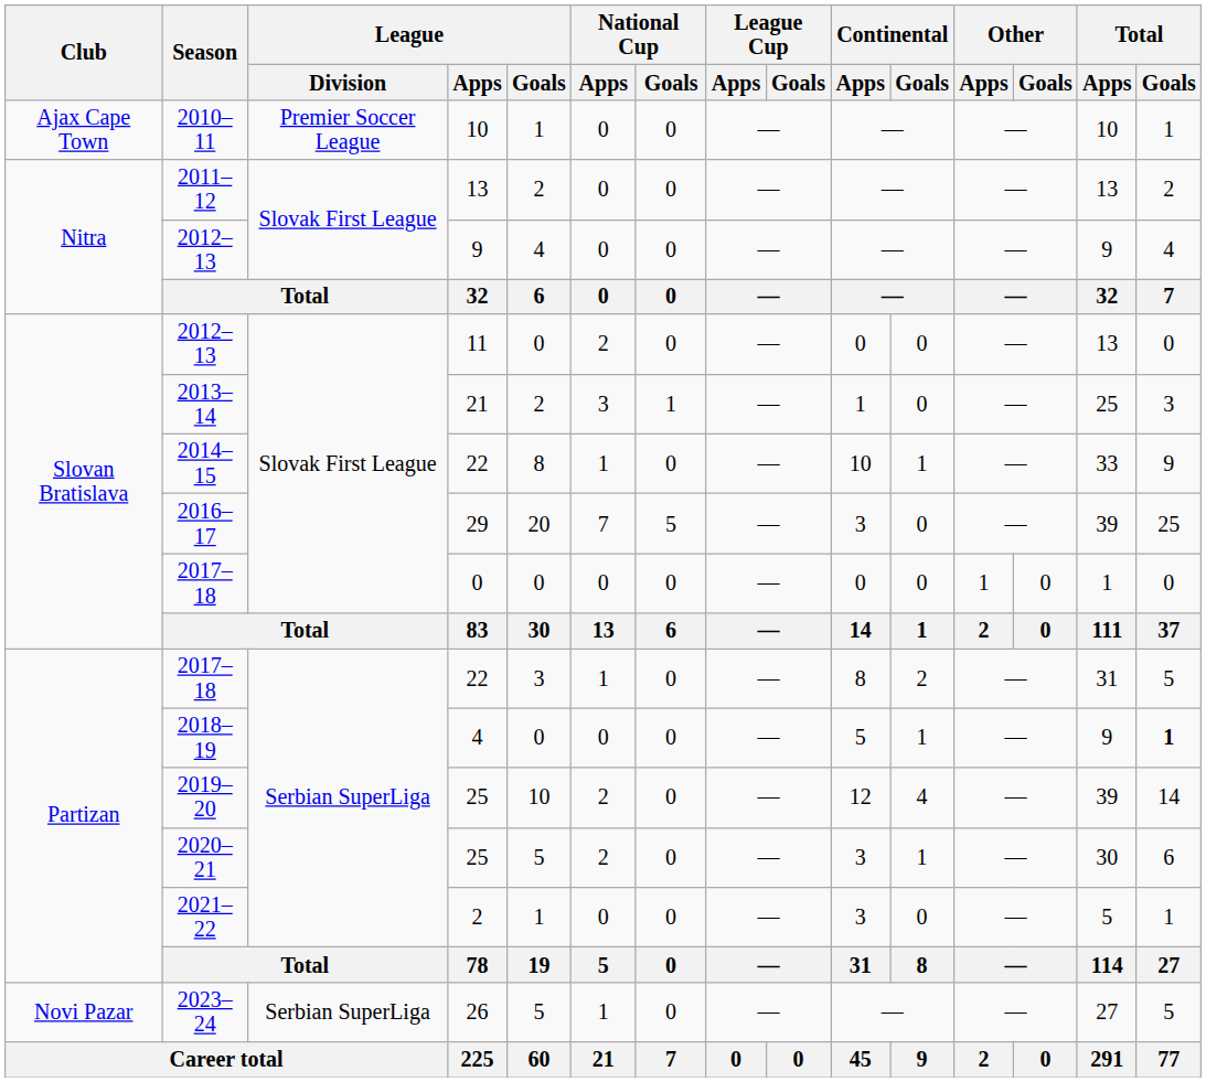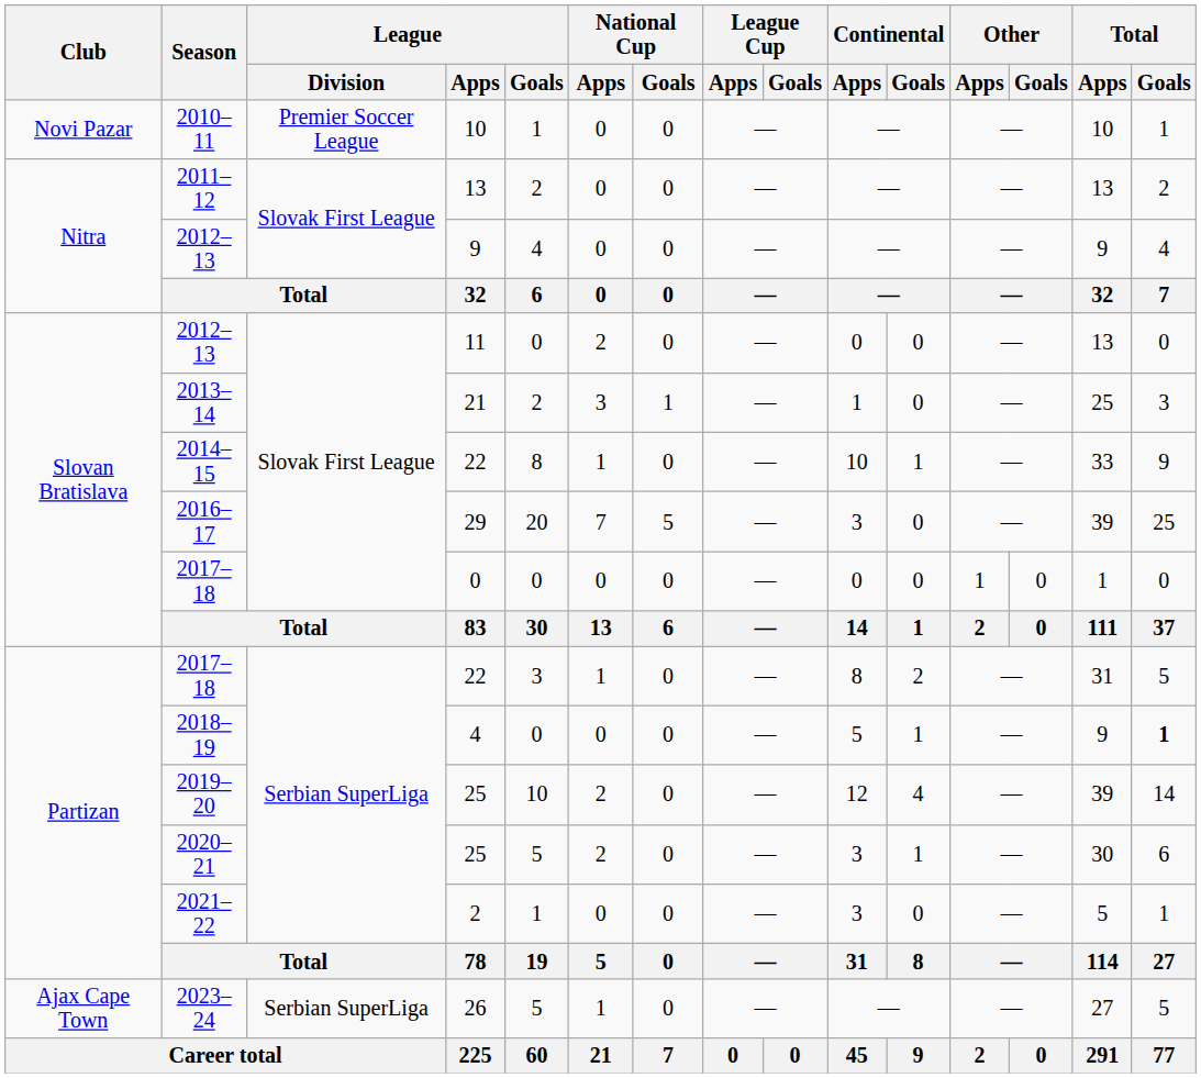2010–11 | Club: Ajax Cape Town -> Novi Pazar
2023–24 | Club: Novi Pazar -> Ajax Cape Town
